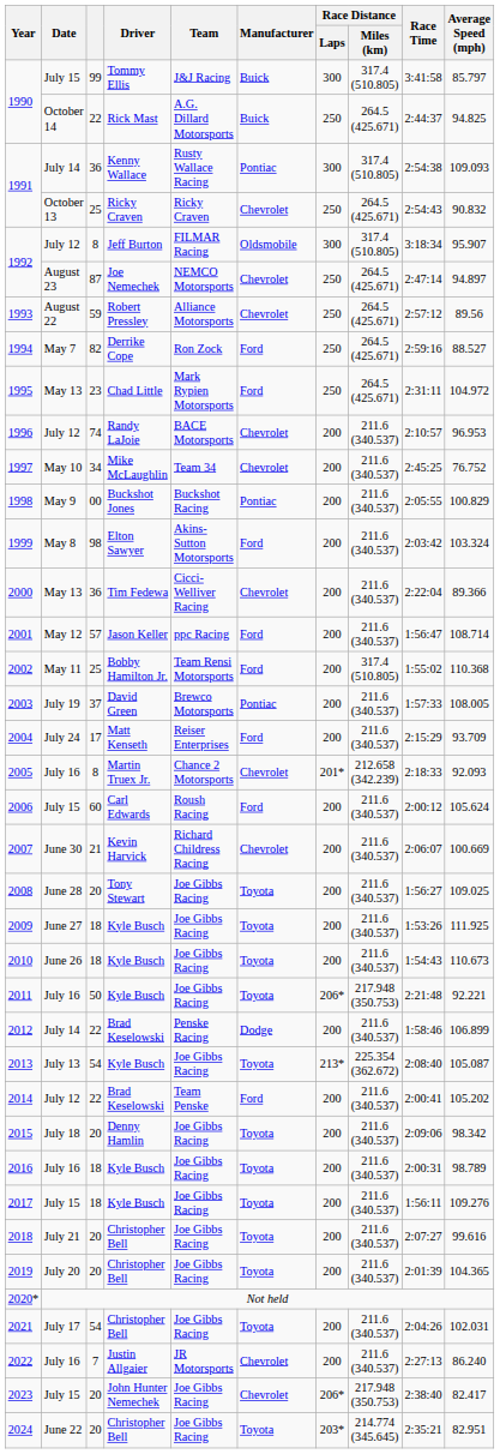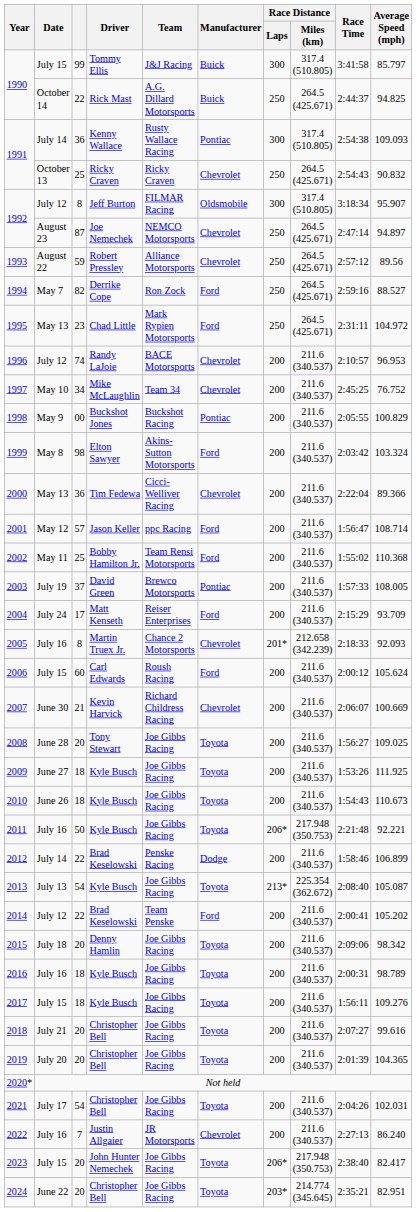2002 | Race Distance / Miles (km): 317.4 (510.805) -> 211.6 (340.537)
2023 | Manufacturer: Chevrolet -> Toyota
